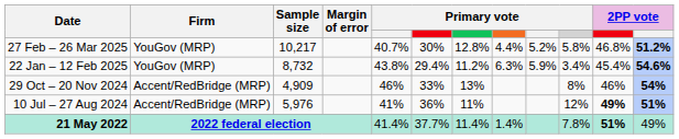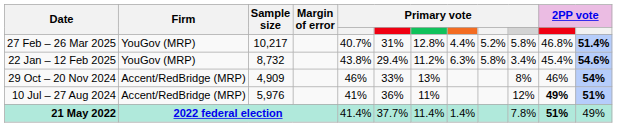27 Feb – 26 Mar 2025 | column 6: 30% -> 31%
27 Feb – 26 Mar 2025 | column 12: 51.2% -> 51.4%
22 Jan – 12 Feb 2025 | column 9: 5.9% -> 5.8%
